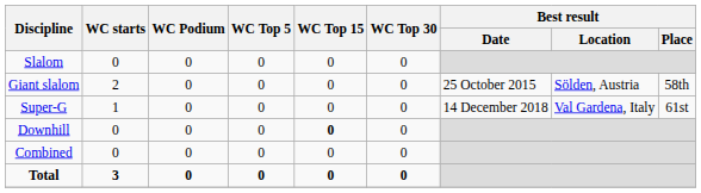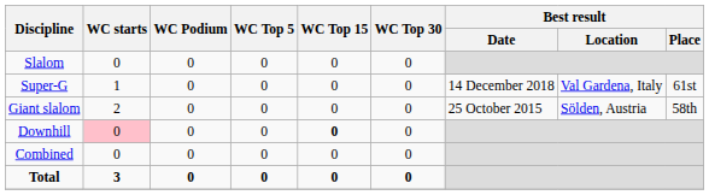rows swapped: Giant slalom <-> Super-G
Downhill | WC starts: no background -> pink background
